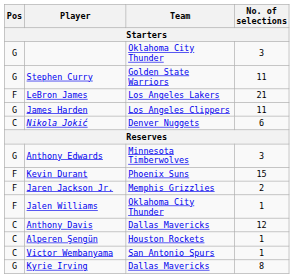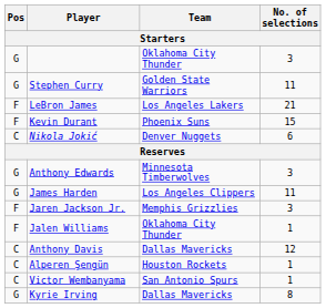rows swapped: Kevin Durant <-> James Harden
Jaren Jackson Jr. | No. of selections: 2 -> 3
